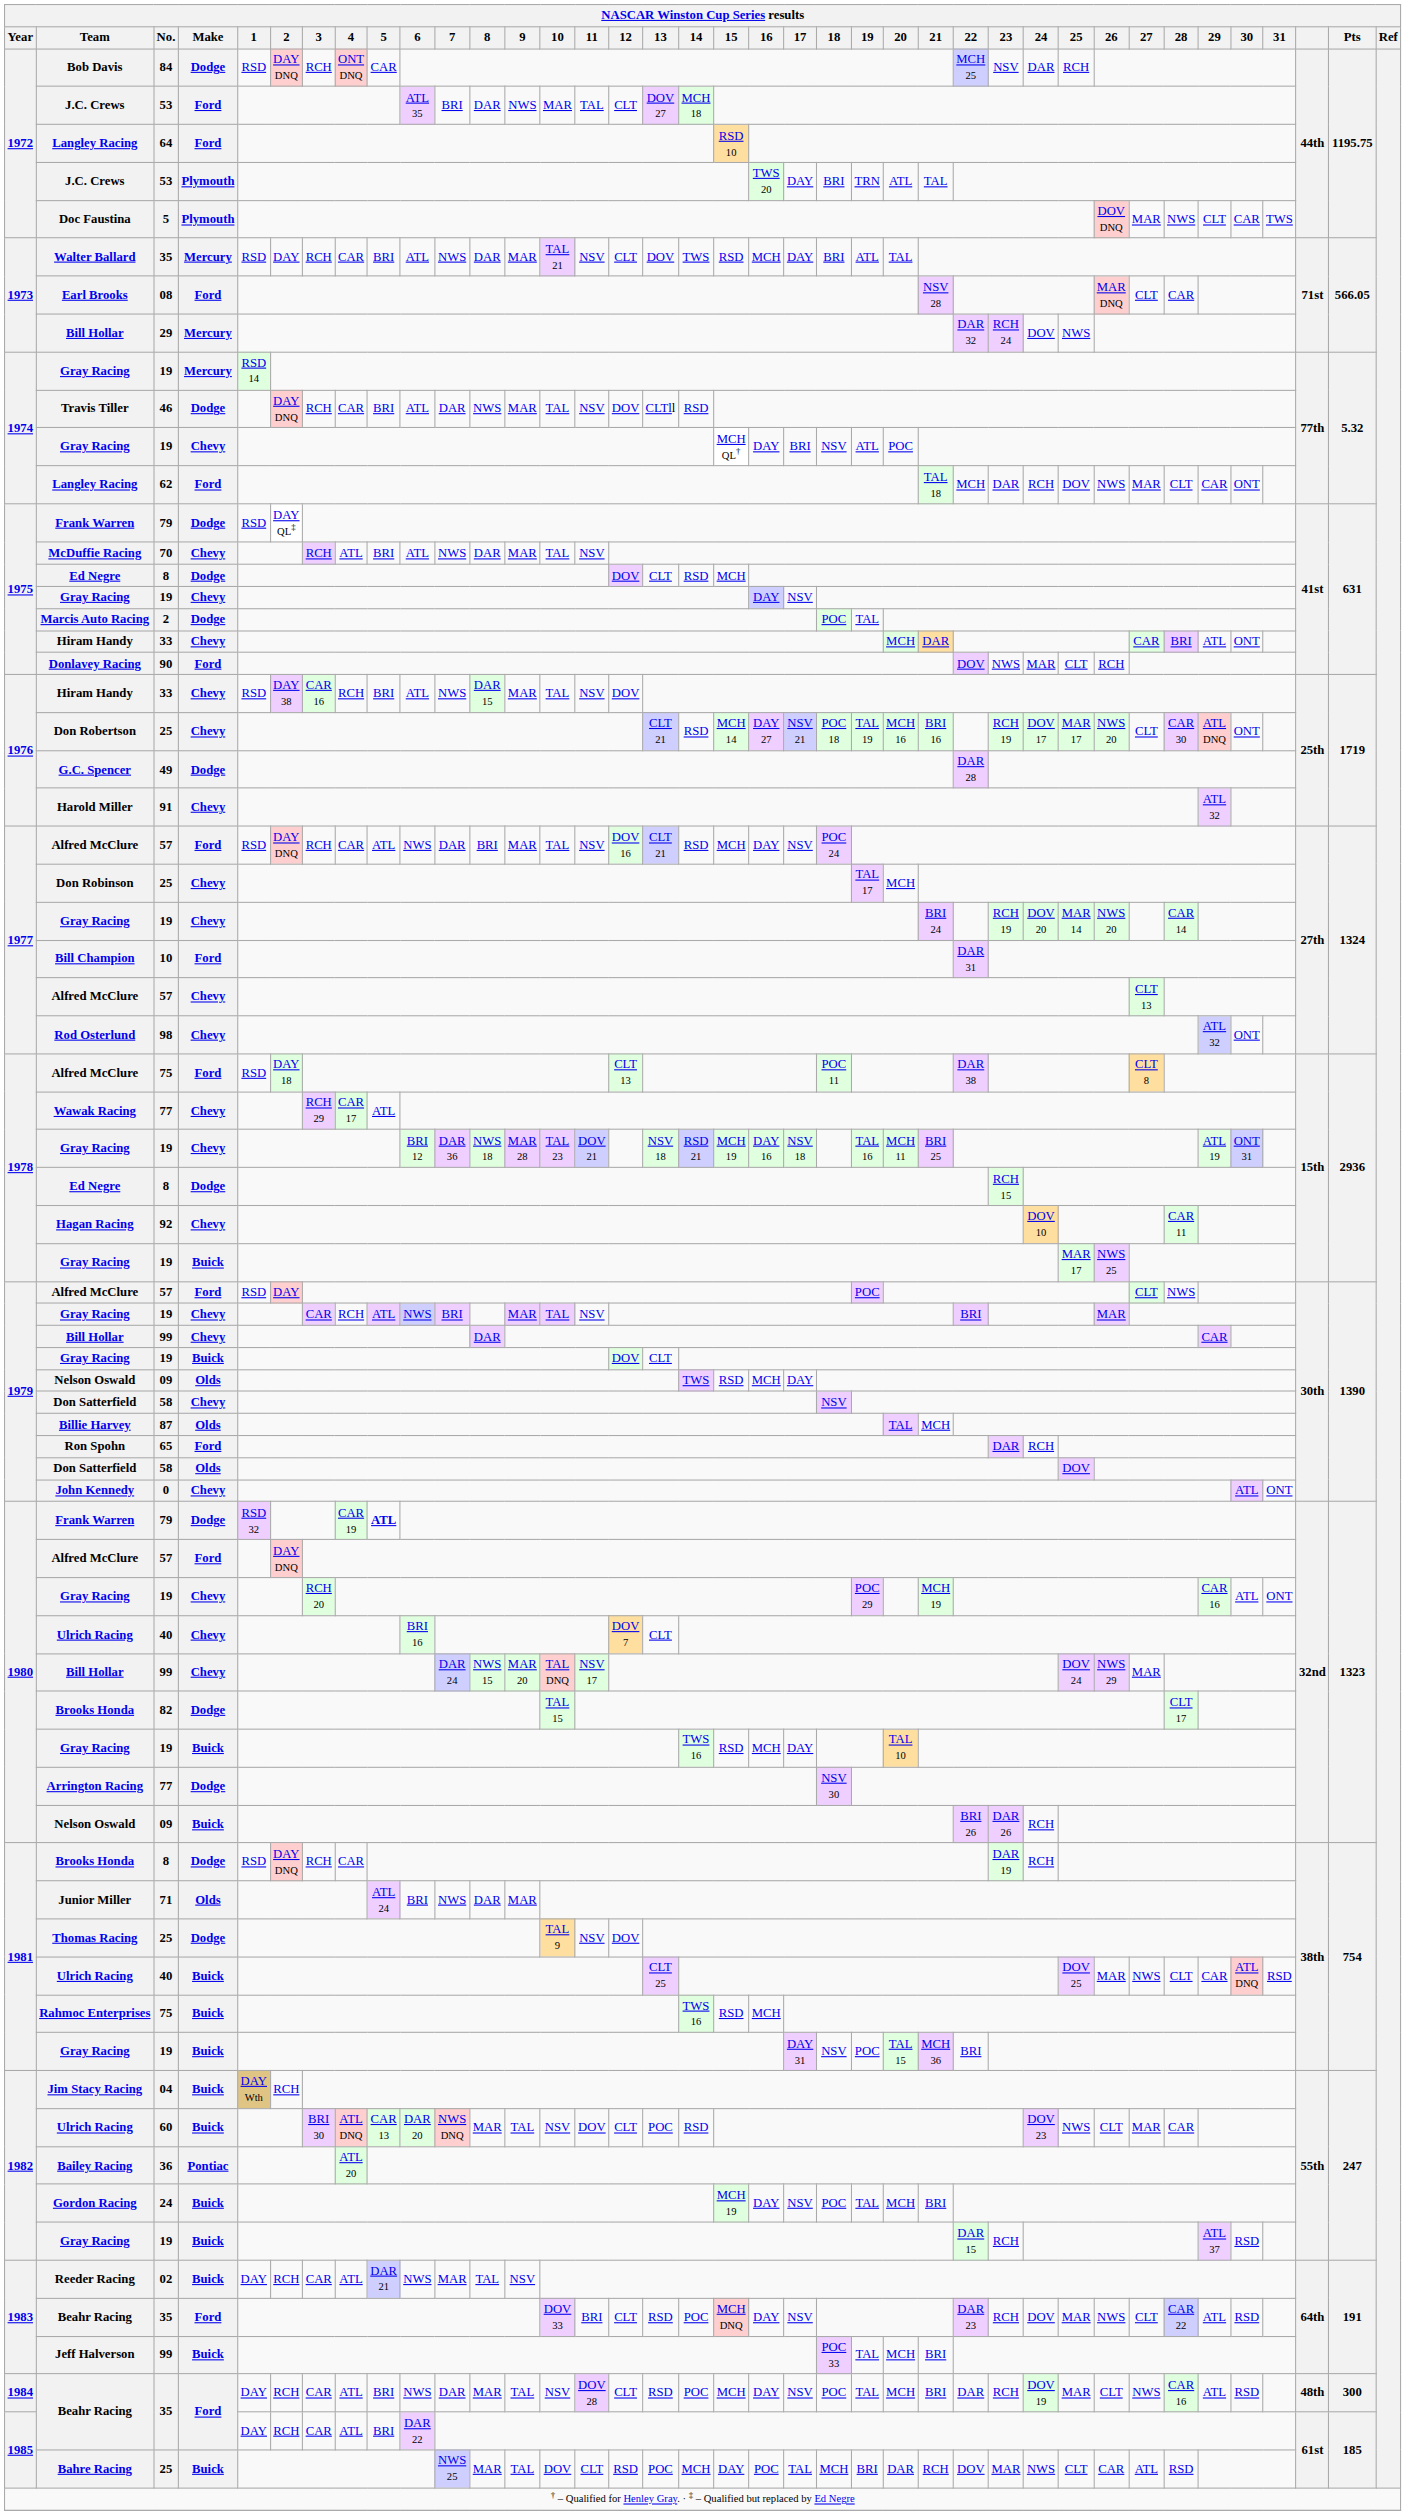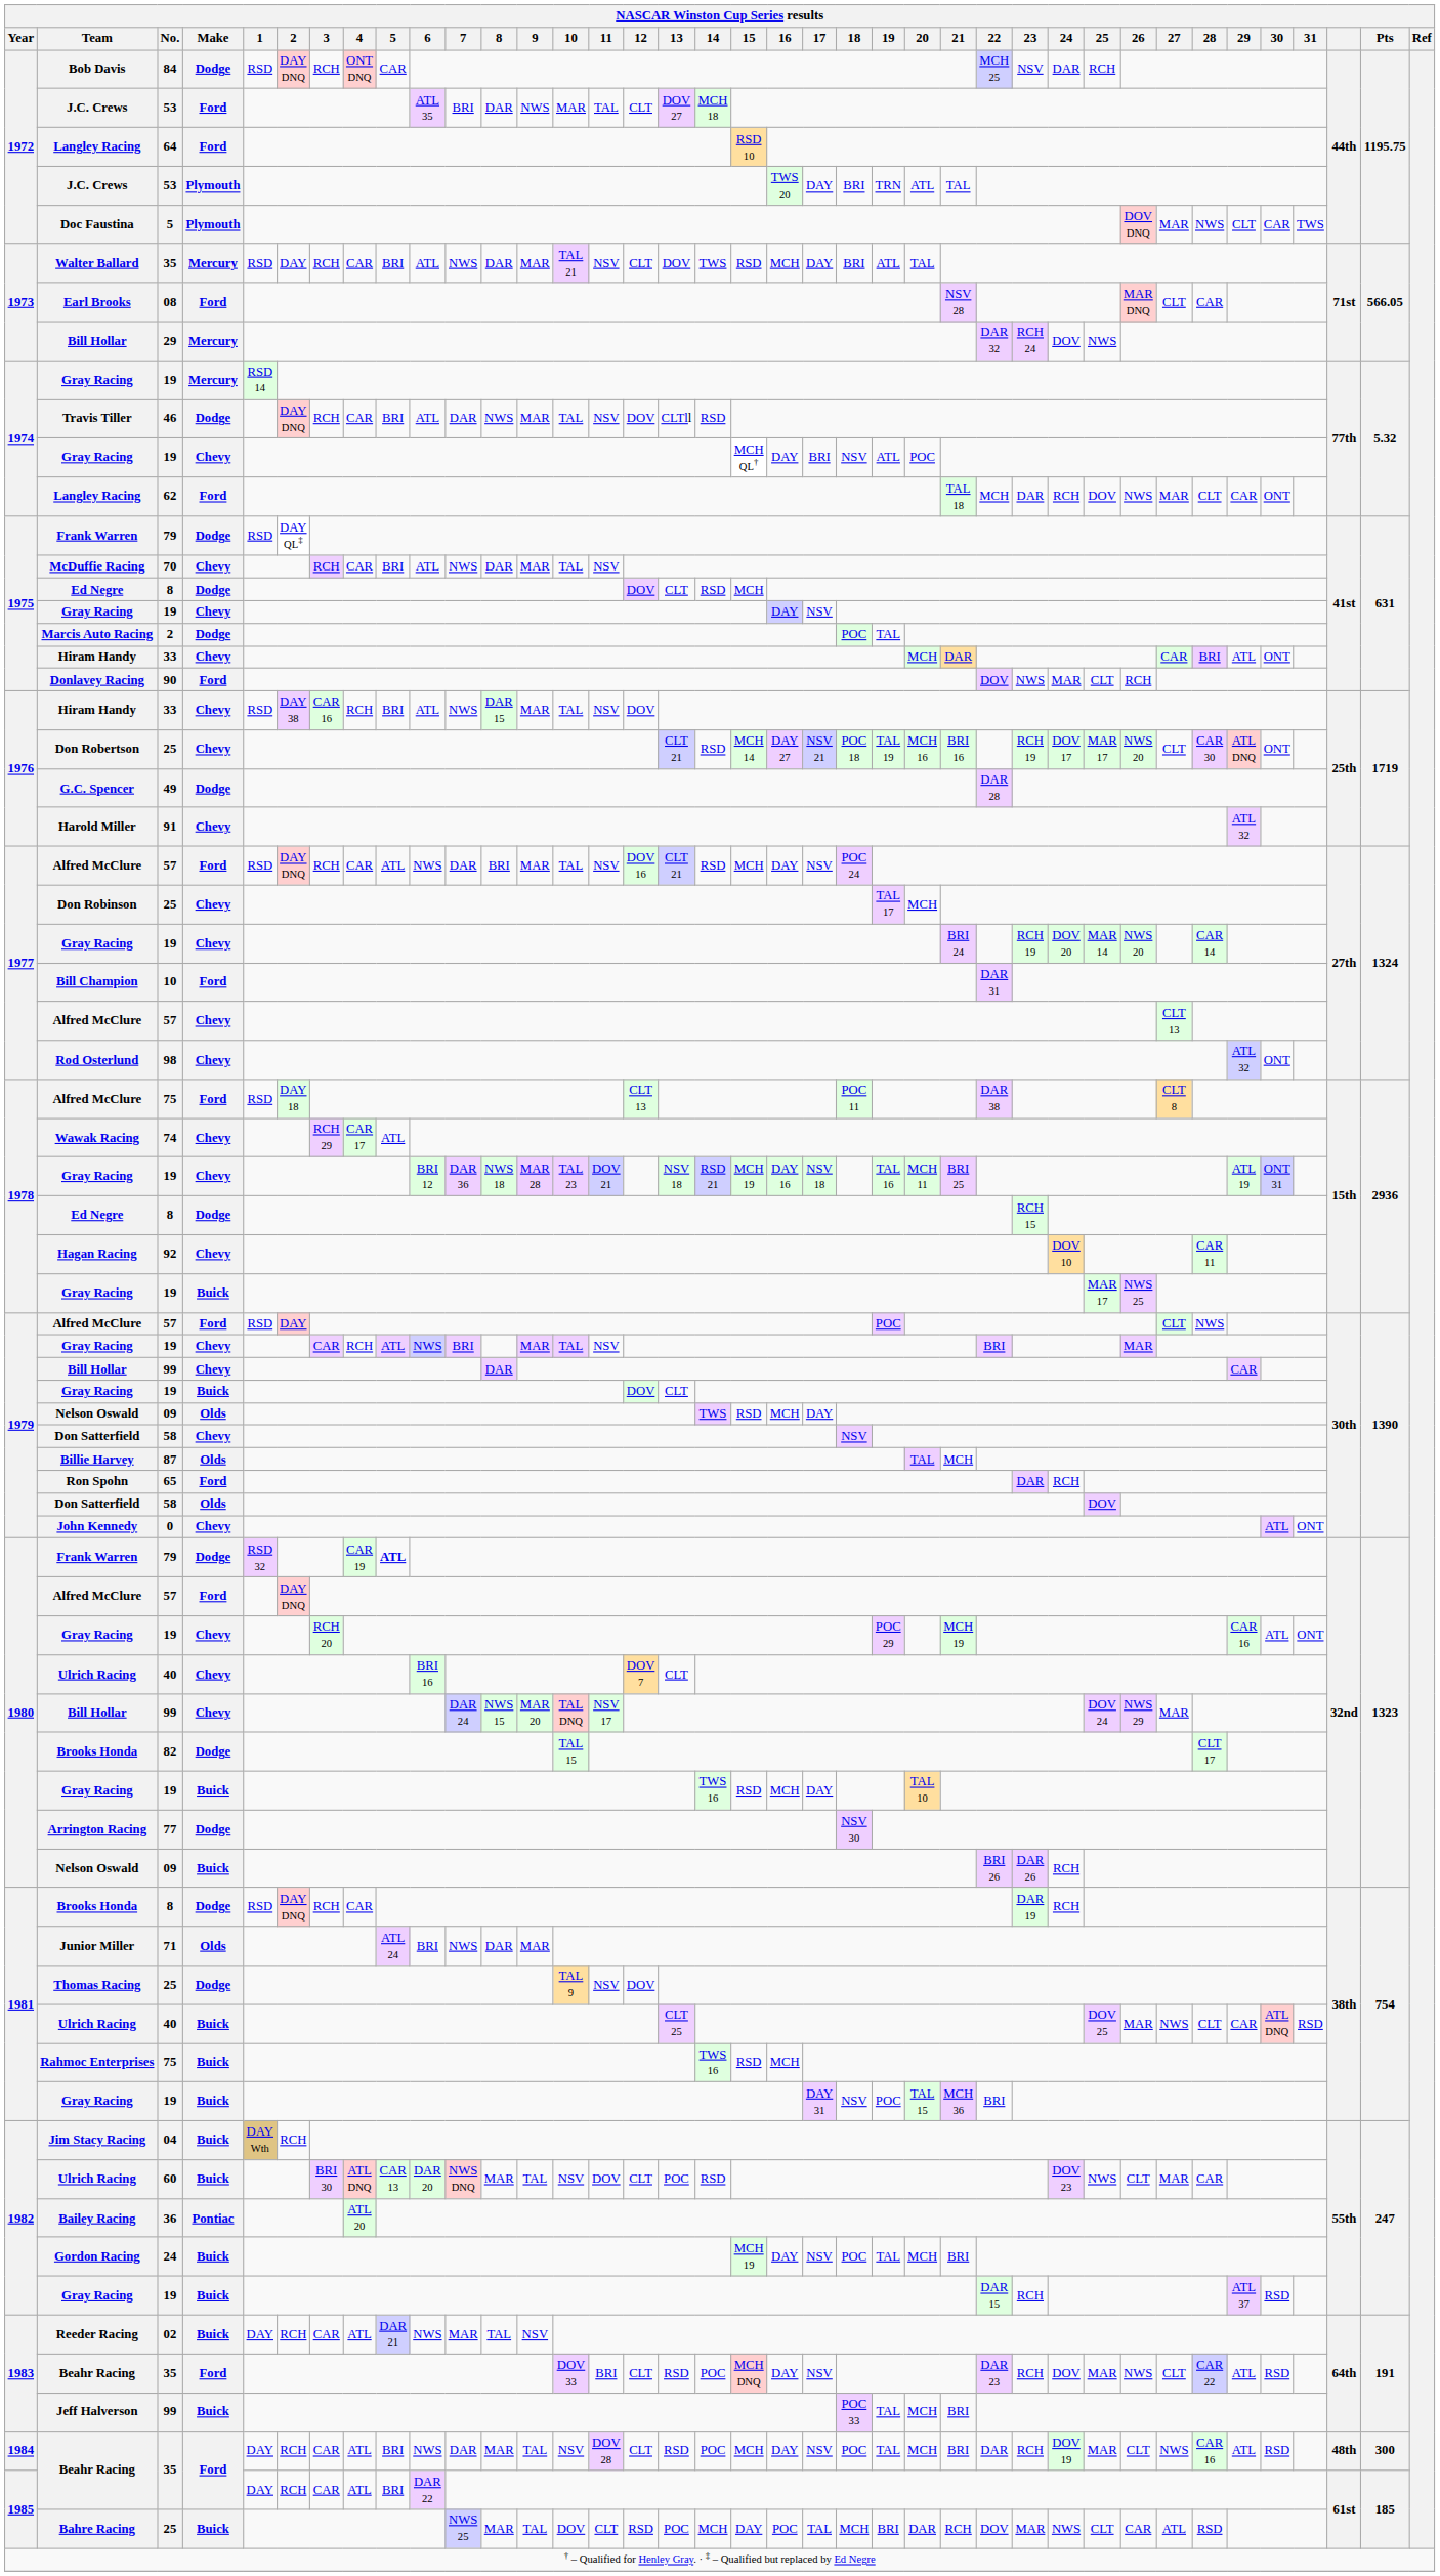McDuffie Racing | 4: ATL -> CAR
Wawak Racing | No.: 77 -> 74
